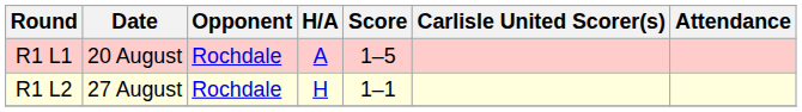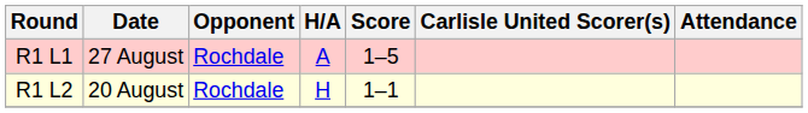R1 L1 | Date: 20 August -> 27 August
R1 L2 | Date: 27 August -> 20 August
